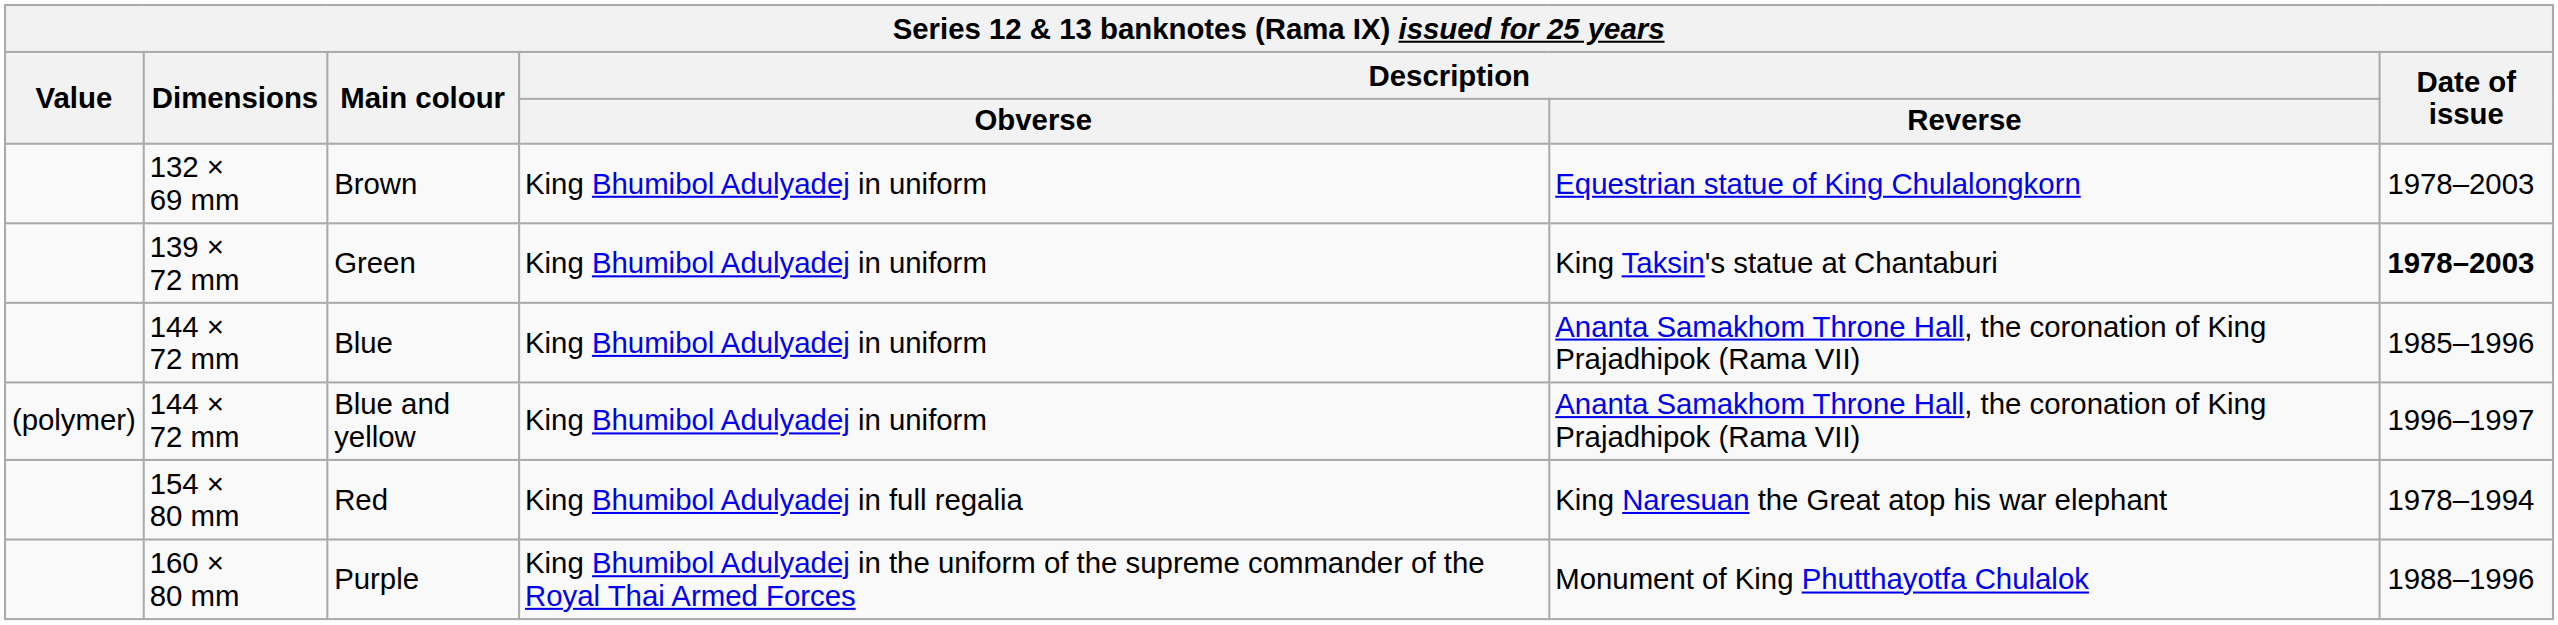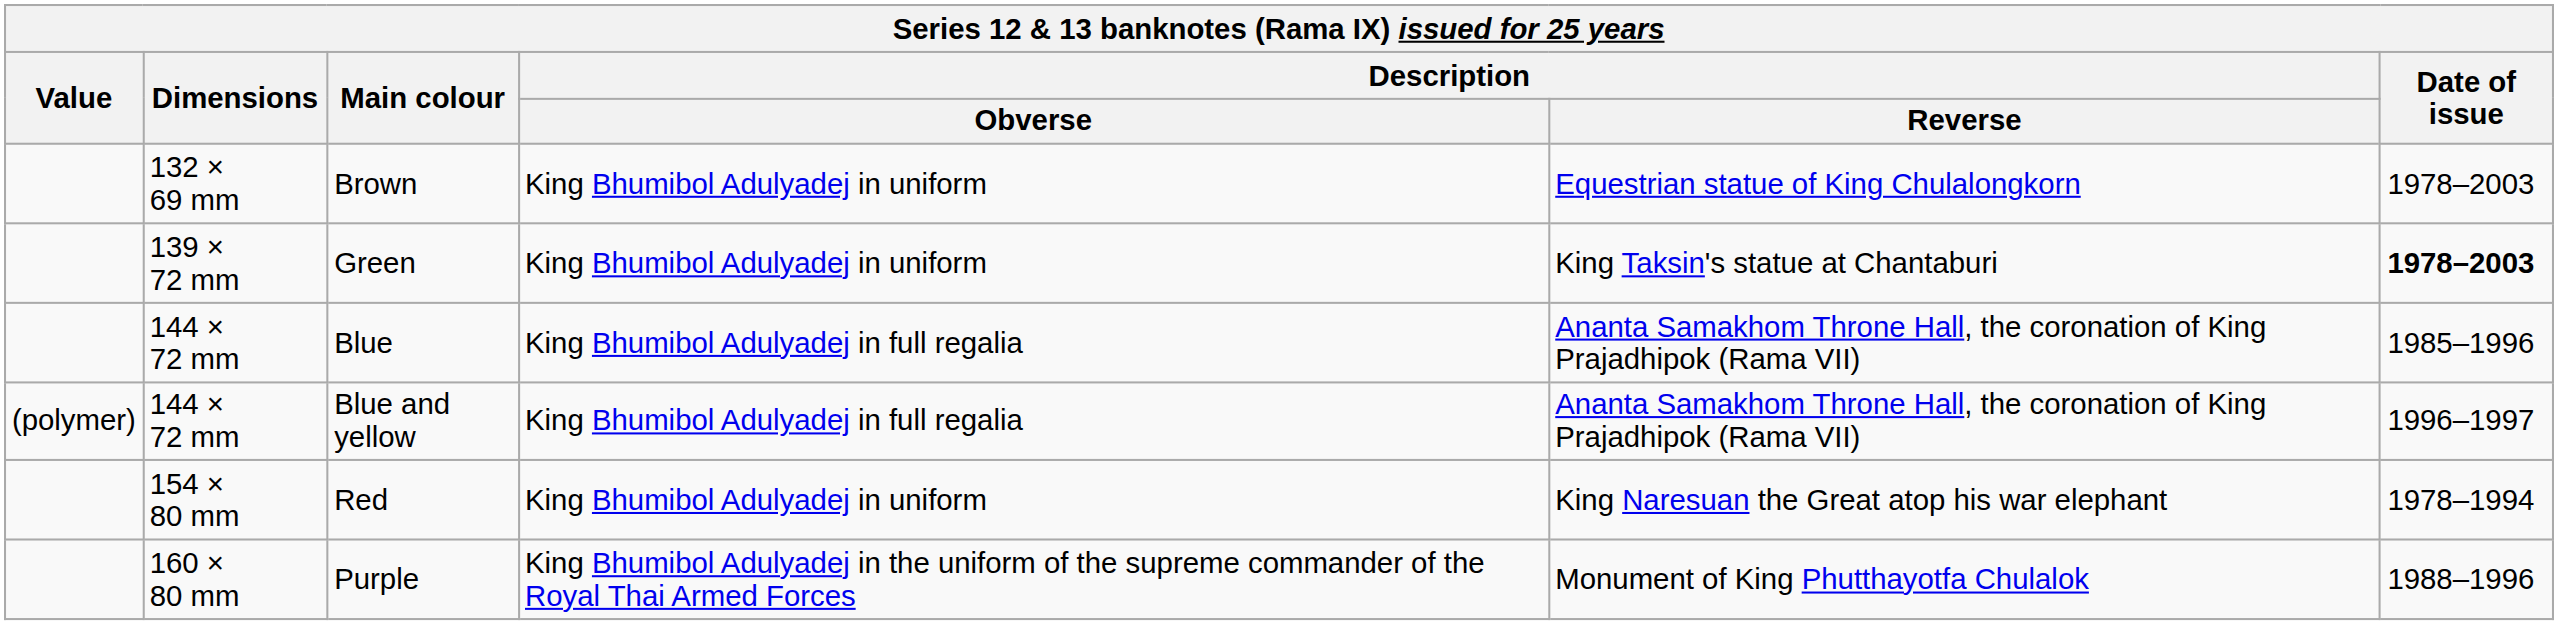Blue | Description / Obverse: King Bhumibol Adulyadej in uniform -> King Bhumibol Adulyadej in full regalia
Blue and yellow | Description / Obverse: King Bhumibol Adulyadej in uniform -> King Bhumibol Adulyadej in full regalia
Red | Description / Obverse: King Bhumibol Adulyadej in full regalia -> King Bhumibol Adulyadej in uniform
